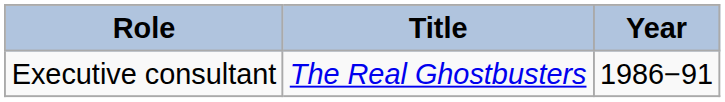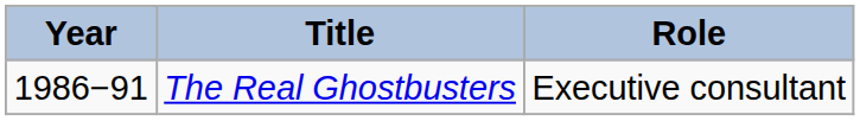columns swapped: Year <-> Role
